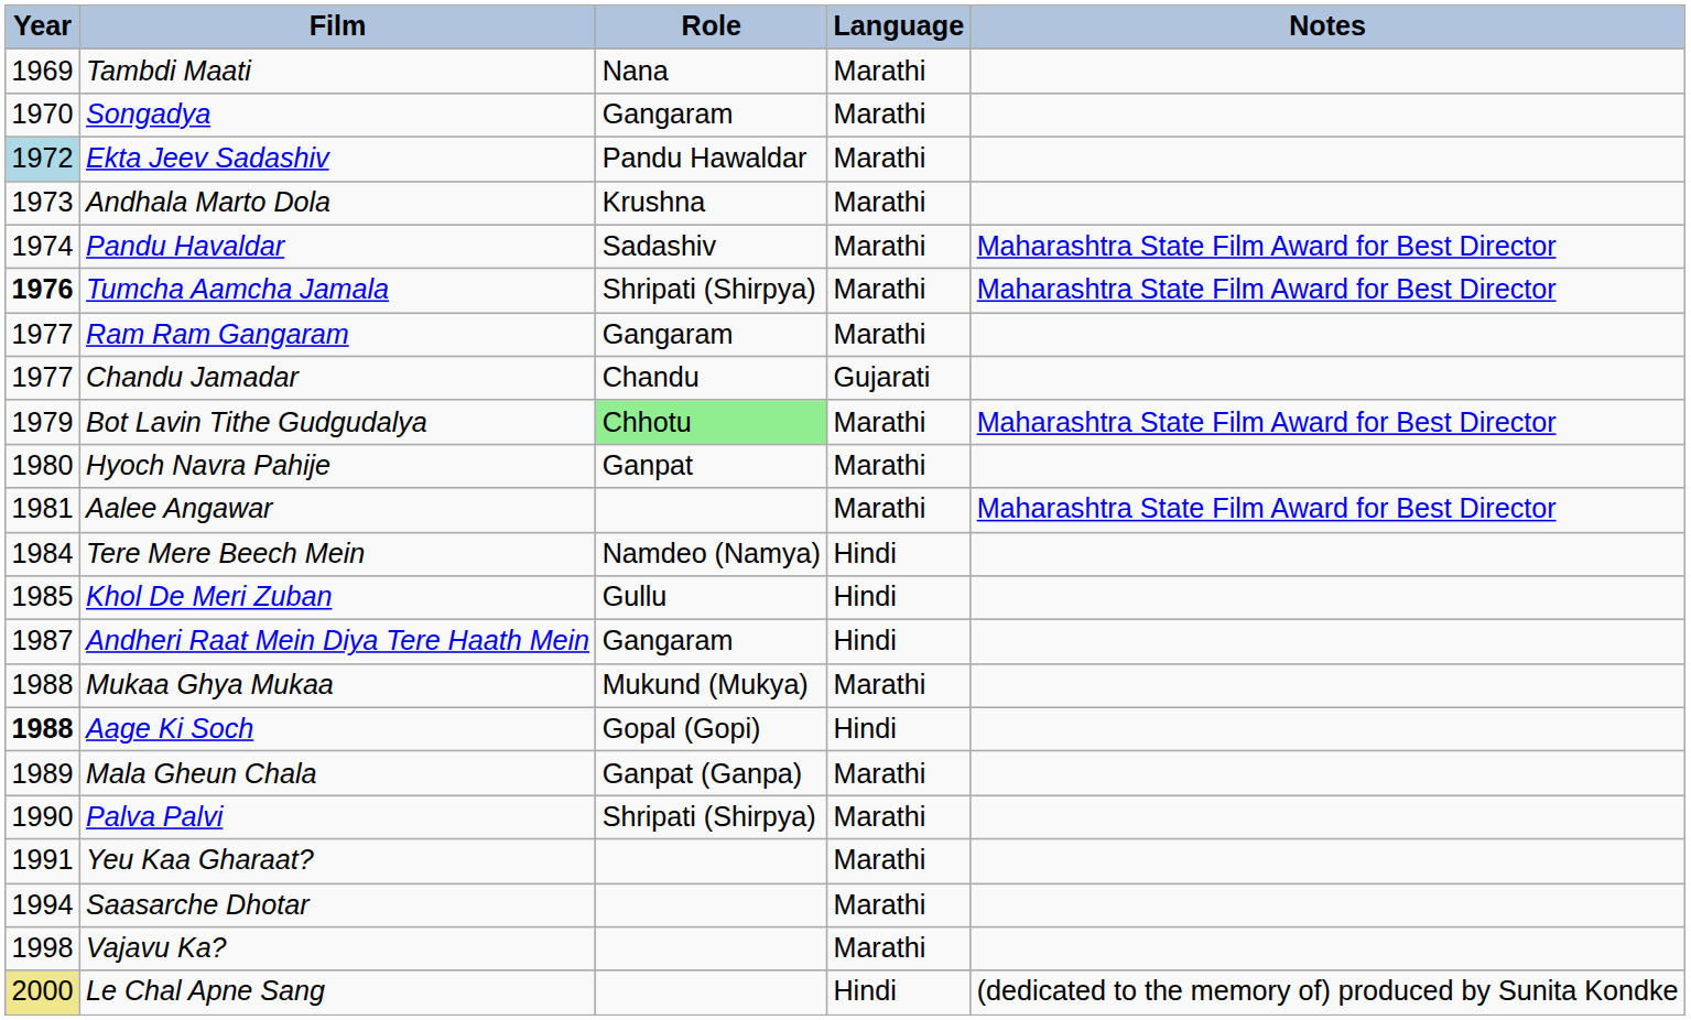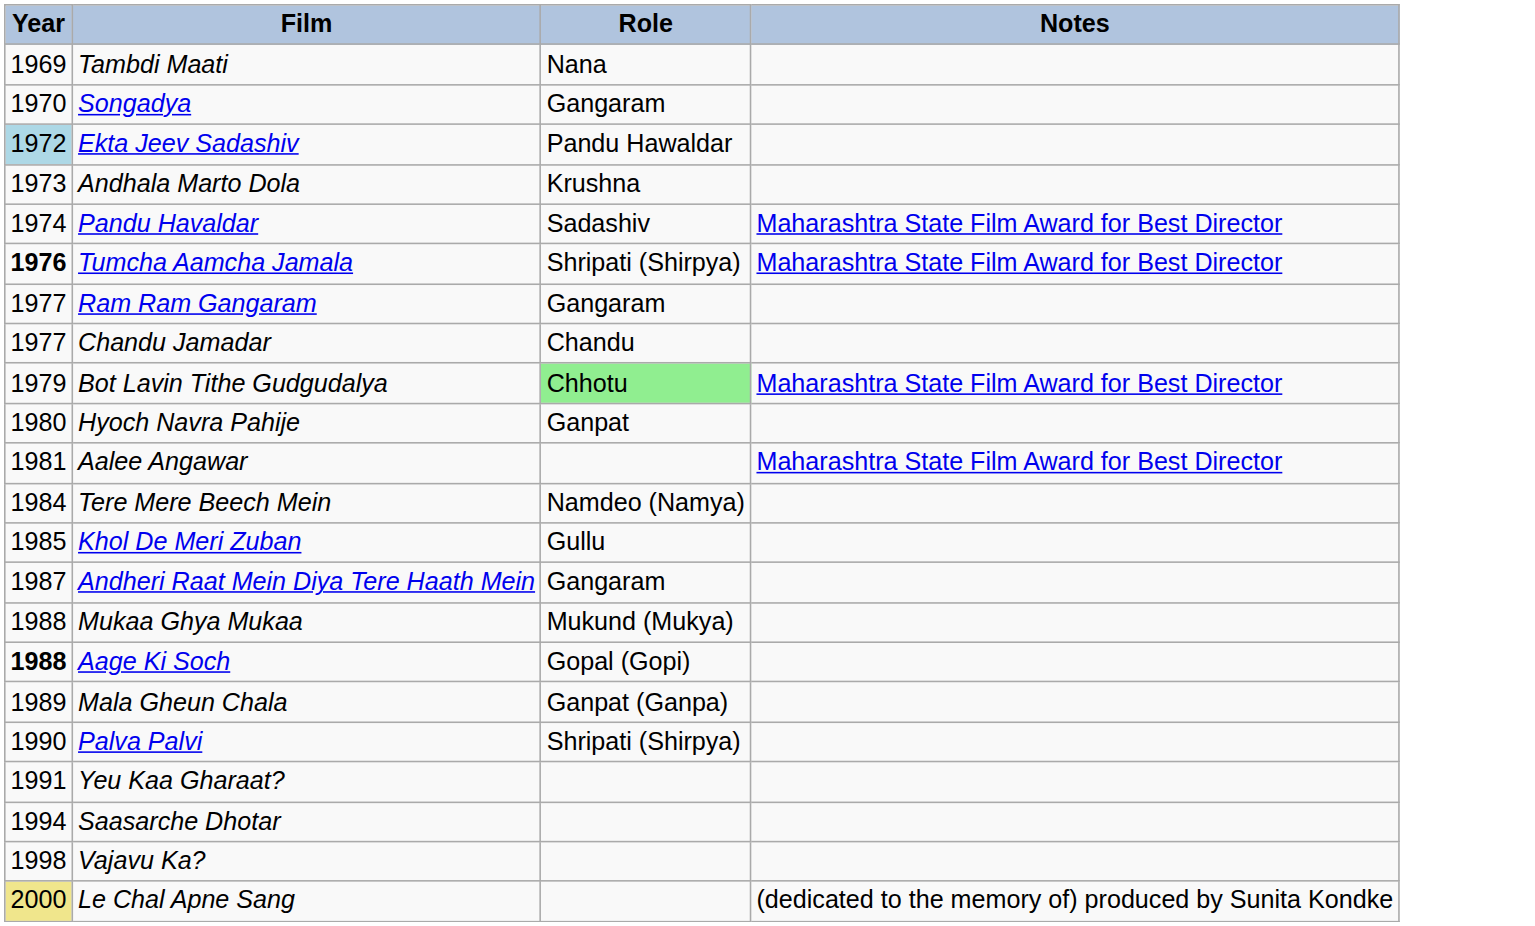- column: Language | Marathi | Marathi | Marathi | Marathi | Marathi | Marathi | Marathi | Gujarati | Marathi | Marathi | Marathi | Hindi | Hindi | Hindi | Marathi | Hindi | Marathi | Marathi | Marathi | Marathi | Marathi | Hindi
